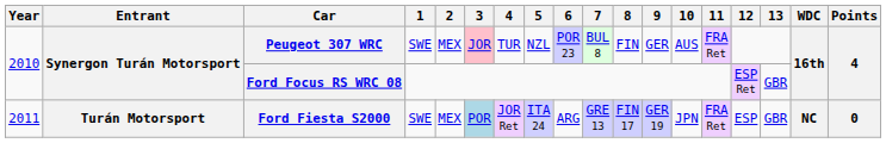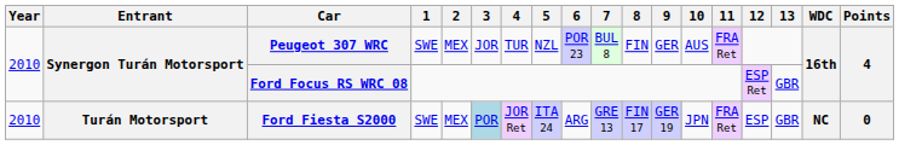Peugeot 307 WRC | 3: pink background -> no background
Ford Fiesta S2000 | Year: 2011 -> 2010
